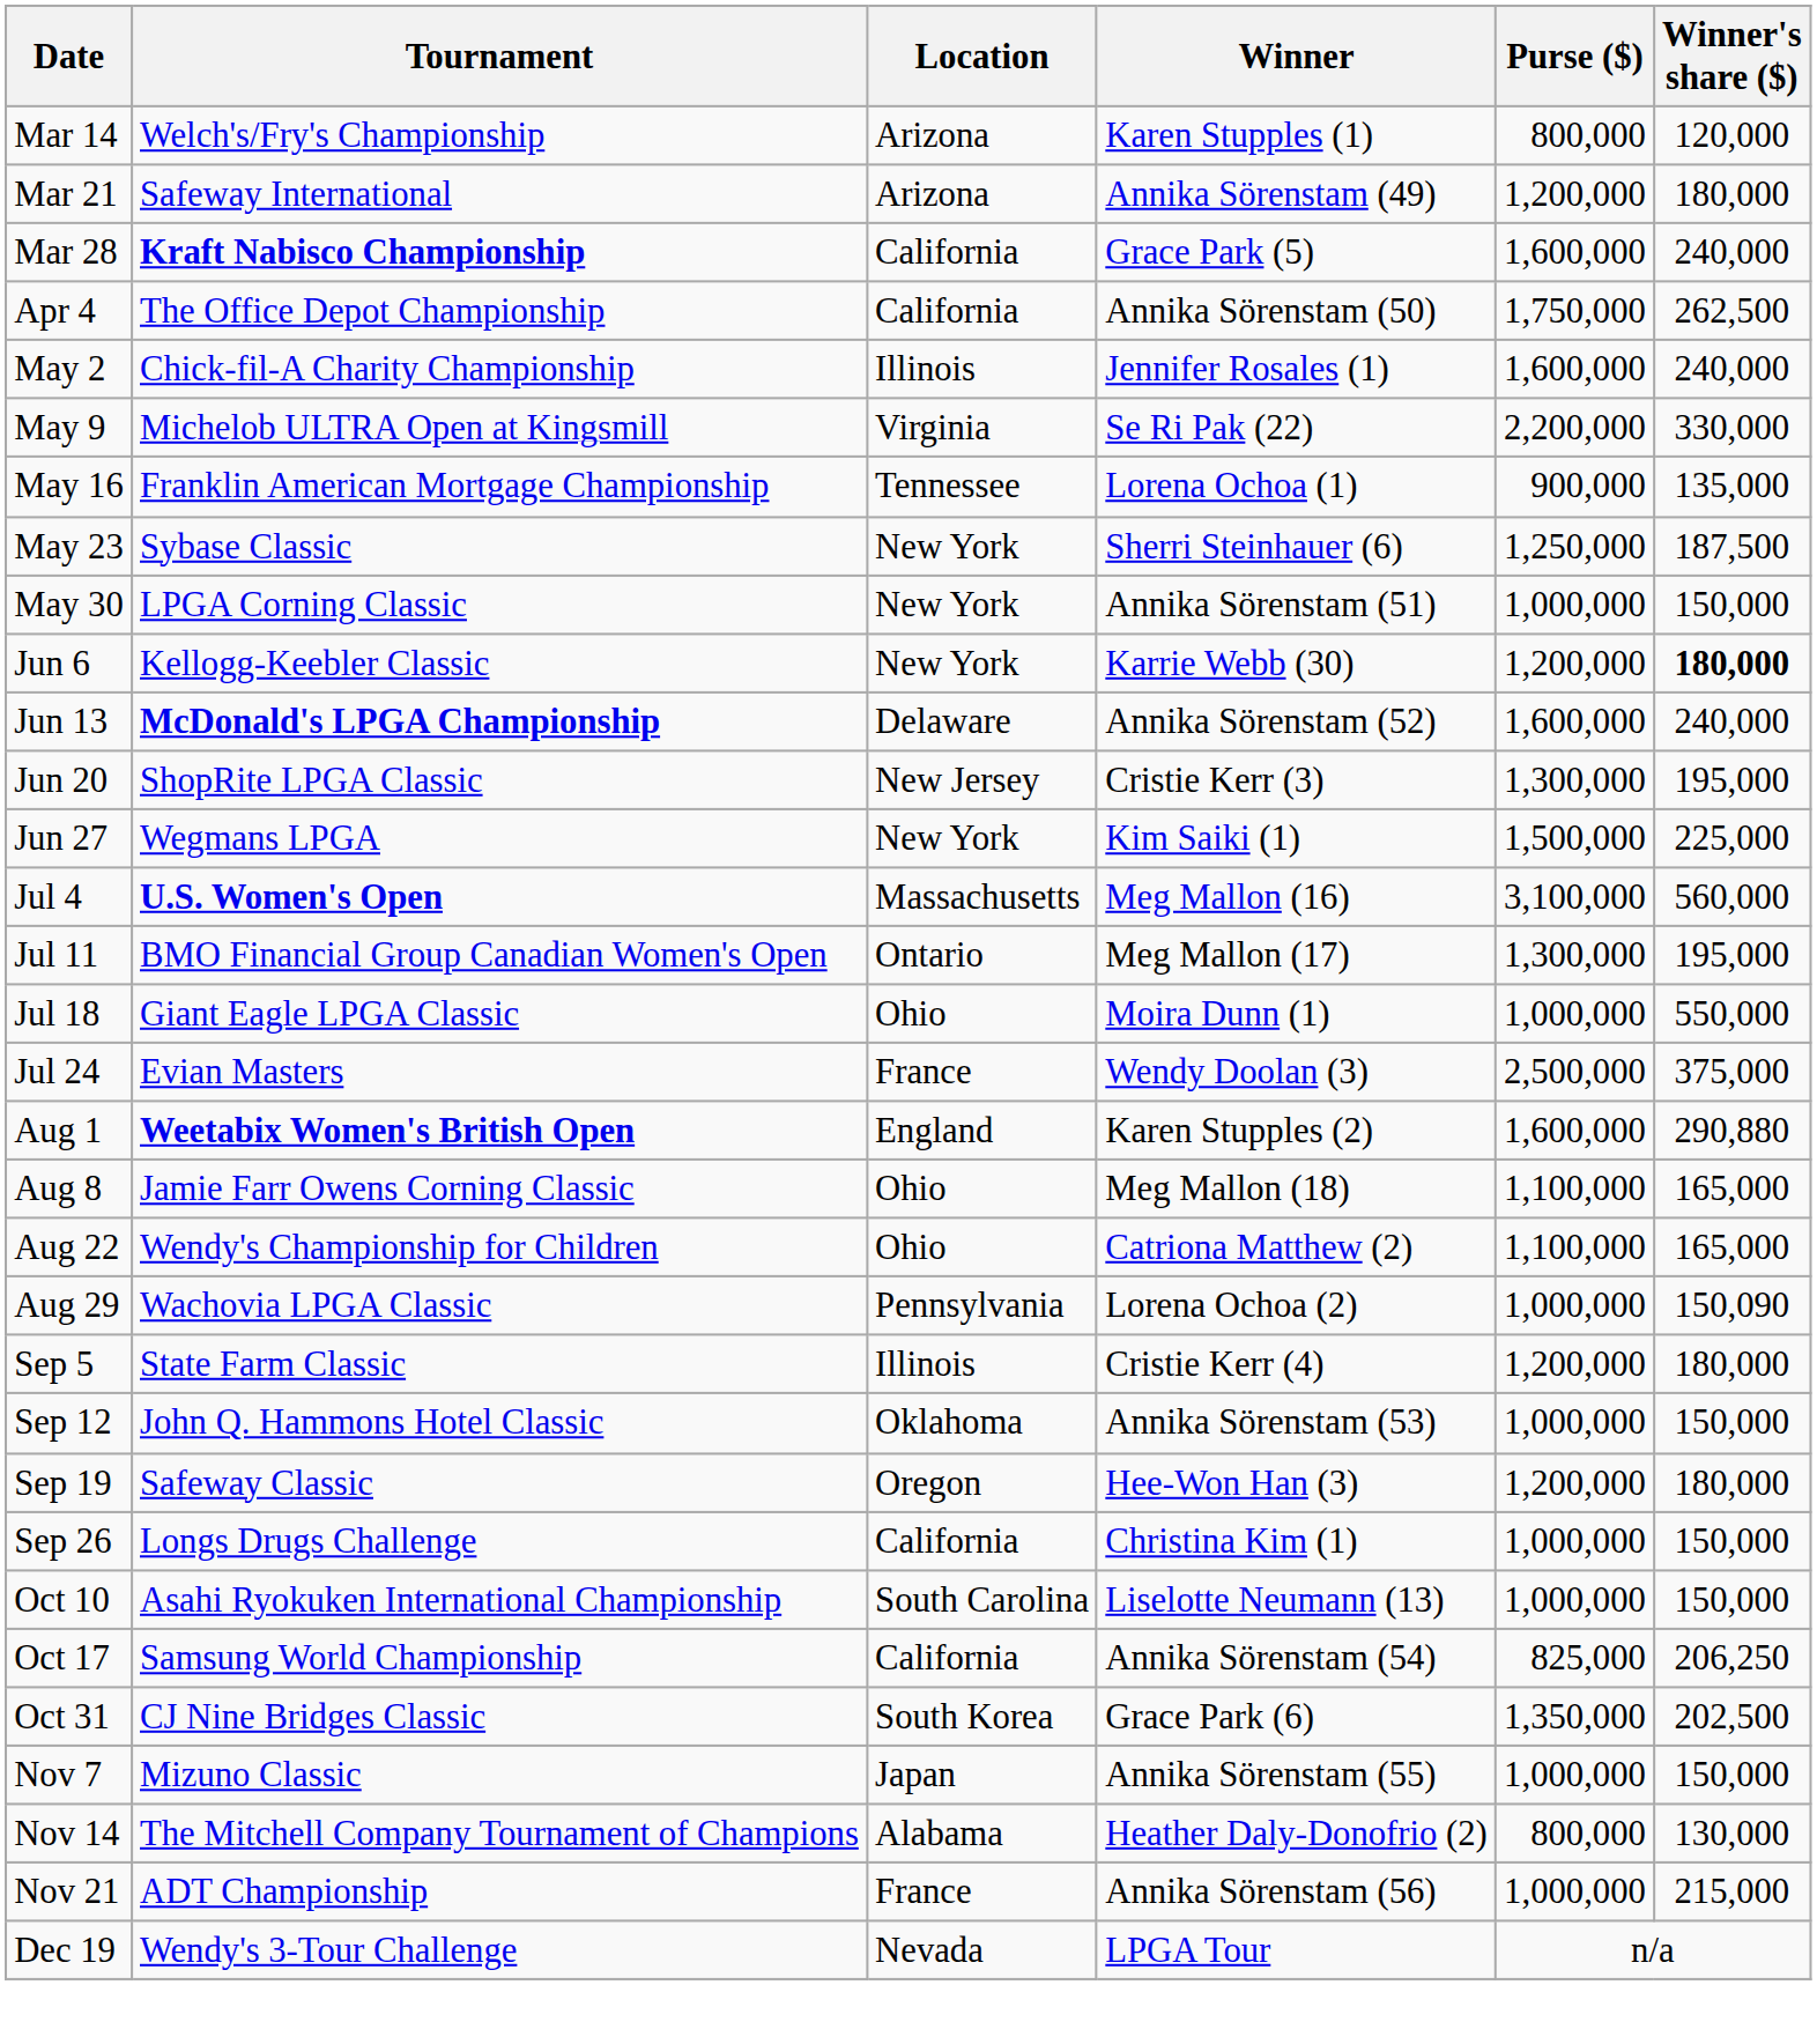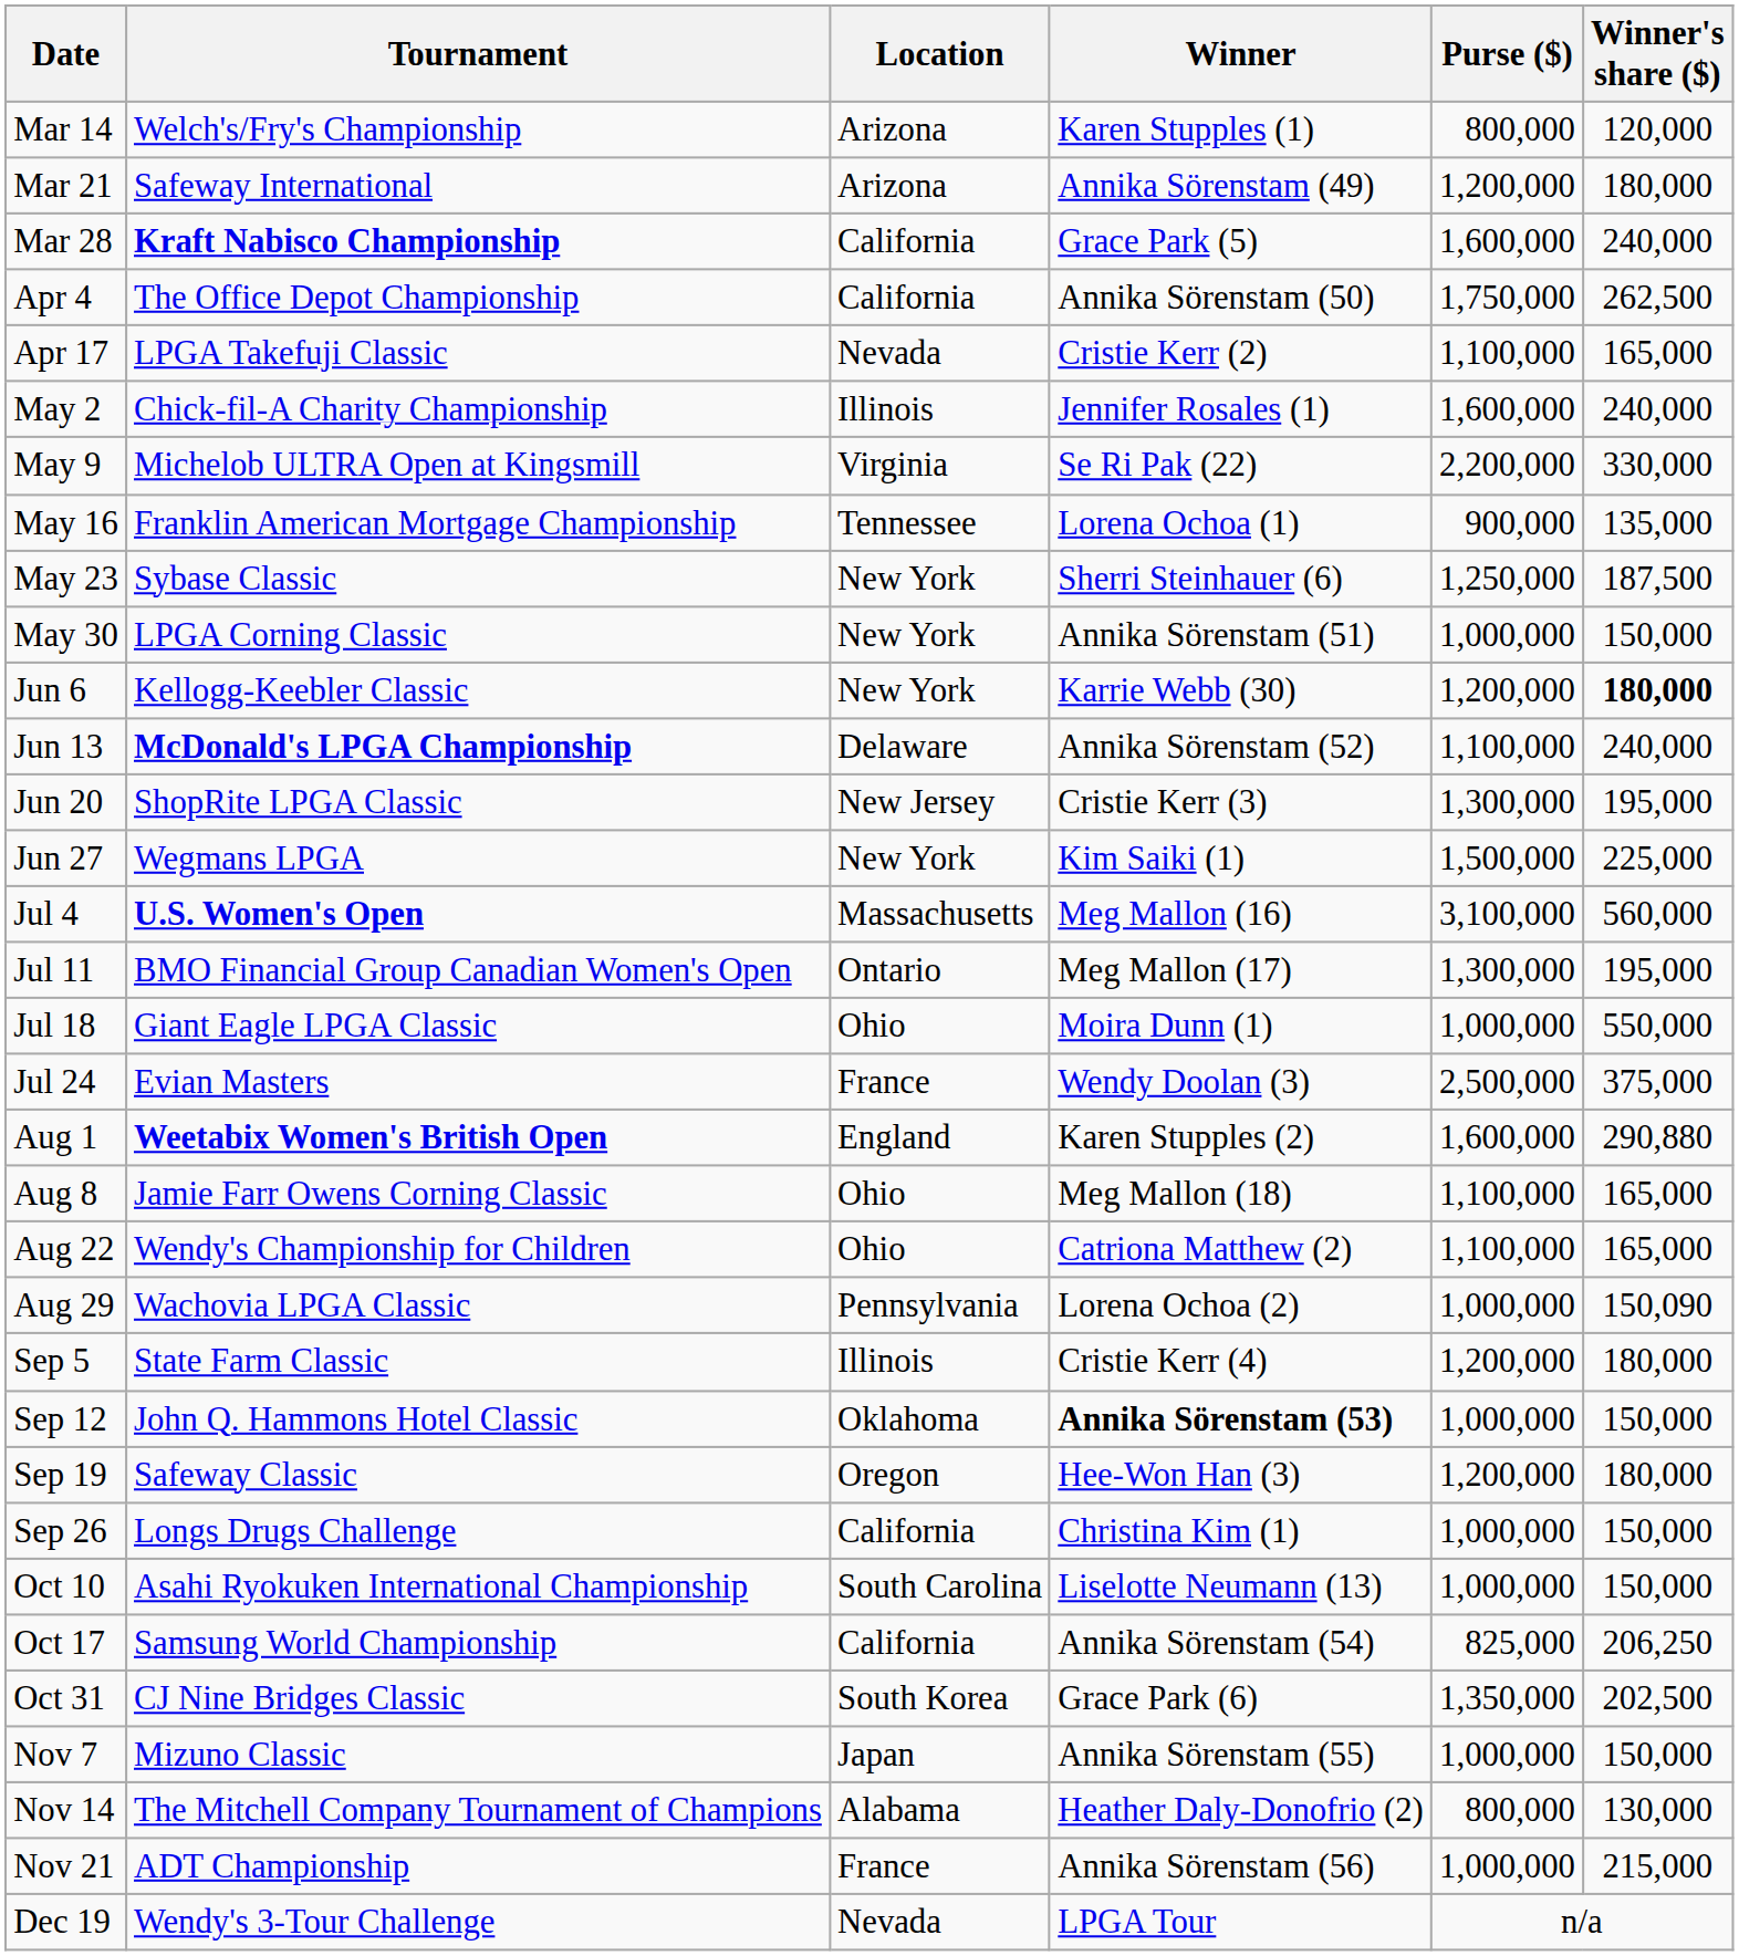+ row: Apr 17 | LPGA Takefuji Classic | Nevada | Cristie Kerr (2) | 1,100,000 | 165,000
Jun 13 | Purse ($): 1,600,000 -> 1,100,000
Sep 12 | Winner: normal -> bold
